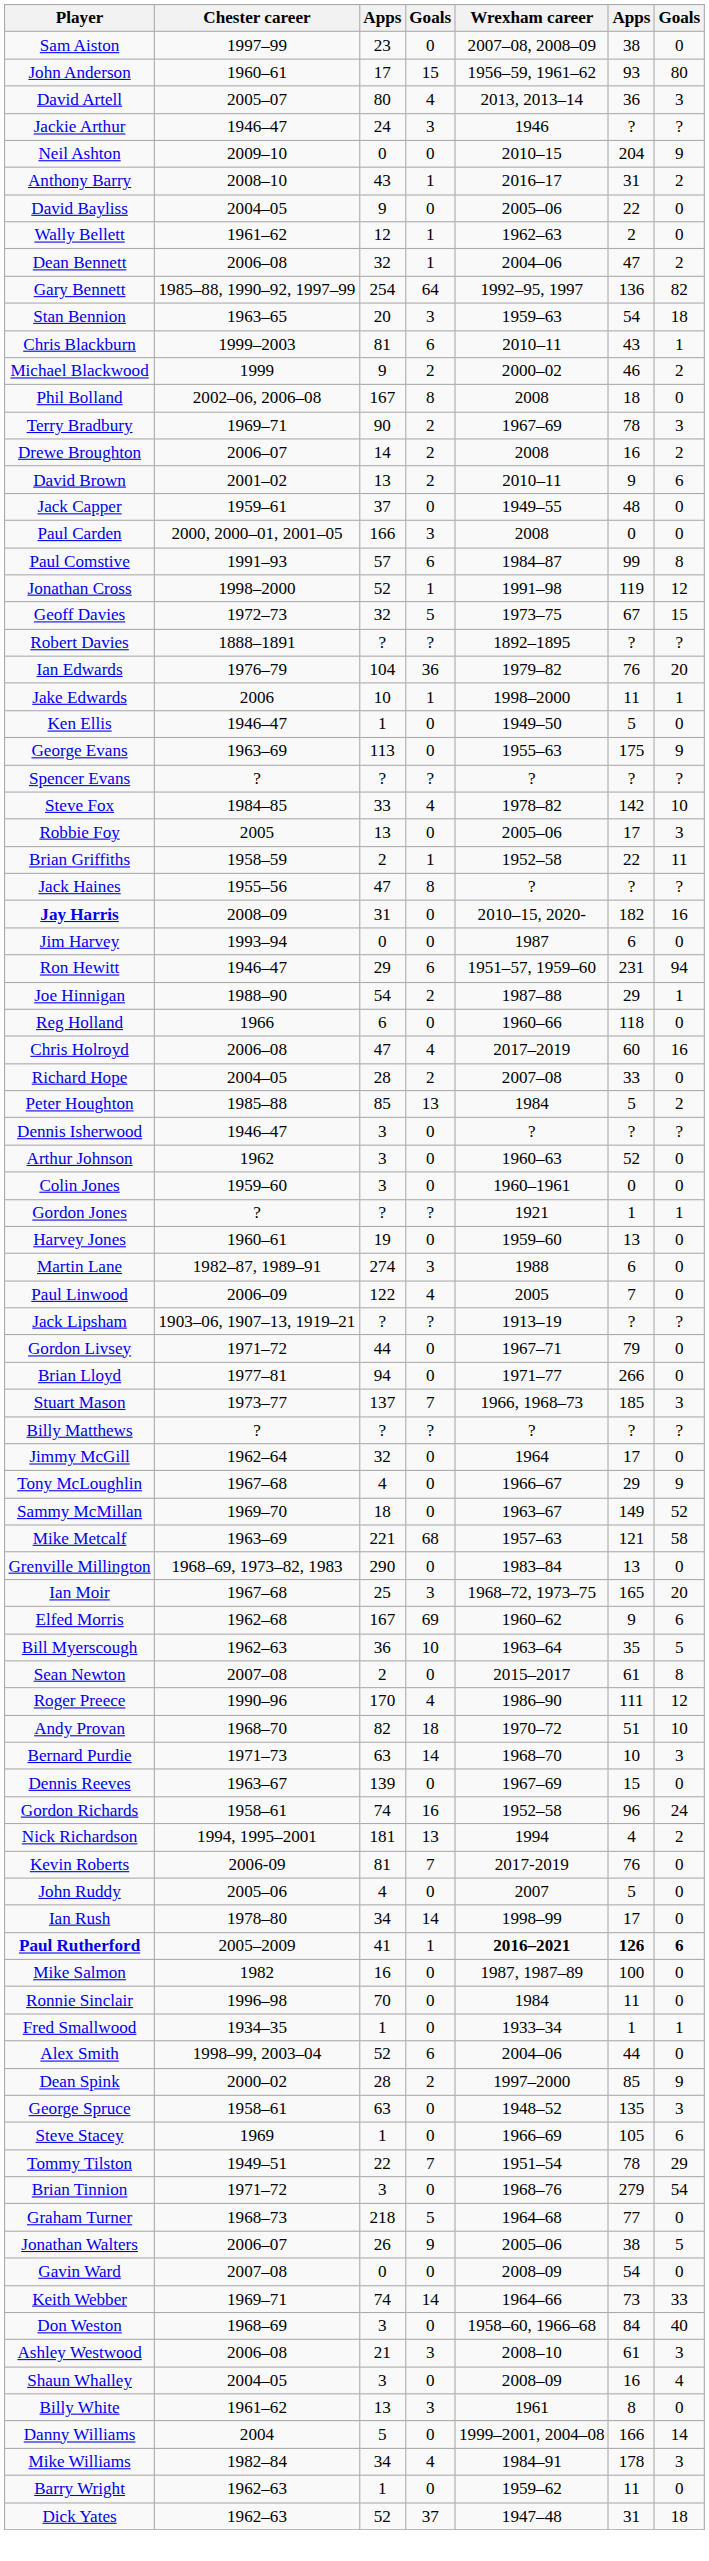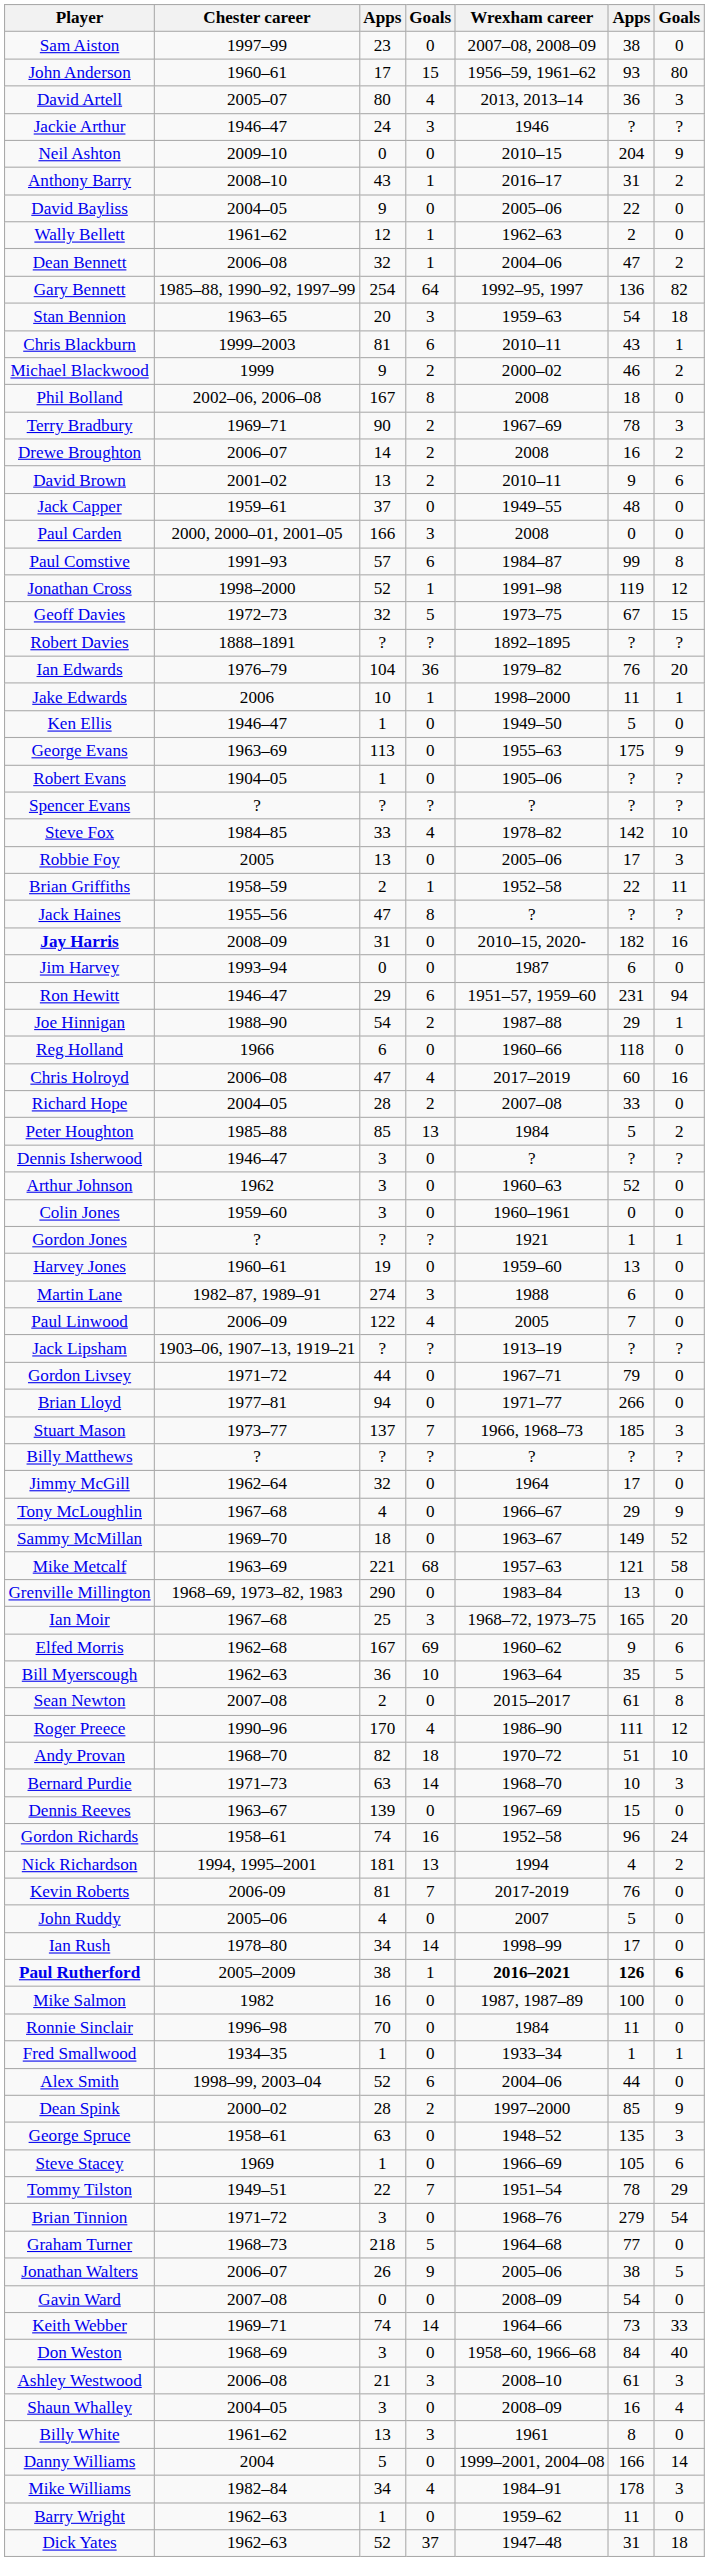+ row: Robert Evans | 1904–05 | 1 | 0 | 1905–06 | ? | ?
Paul Rutherford | column 3: 41 -> 38
